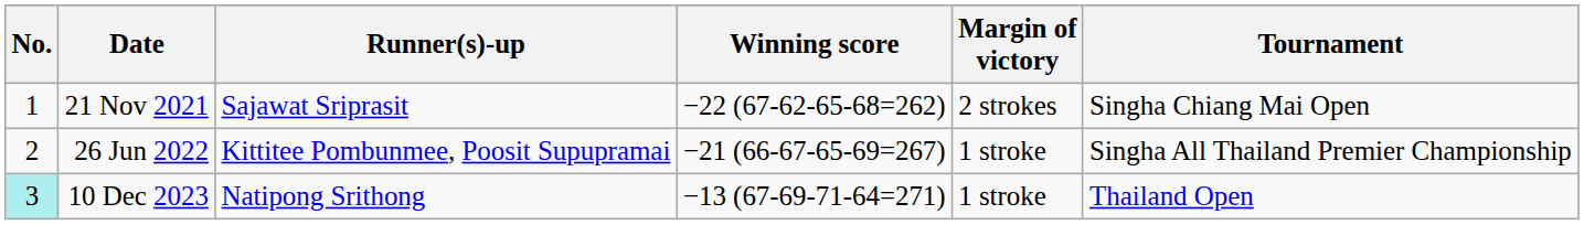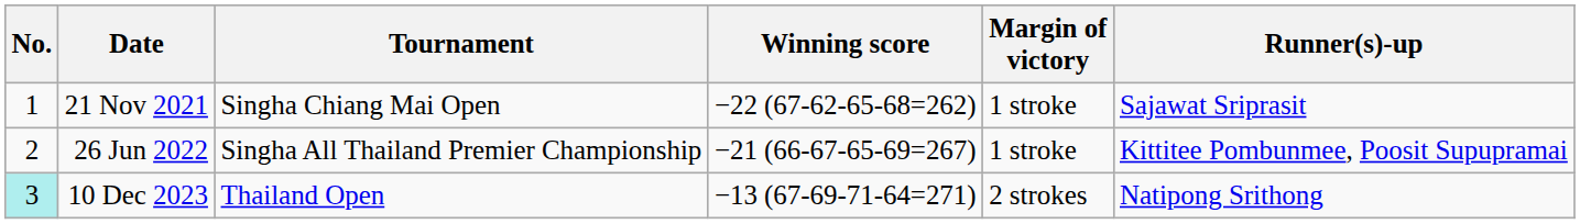columns swapped: Tournament <-> Runner(s)-up
21 Nov 2021 | Margin of victory: 2 strokes -> 1 stroke
10 Dec 2023 | Margin of victory: 1 stroke -> 2 strokes
